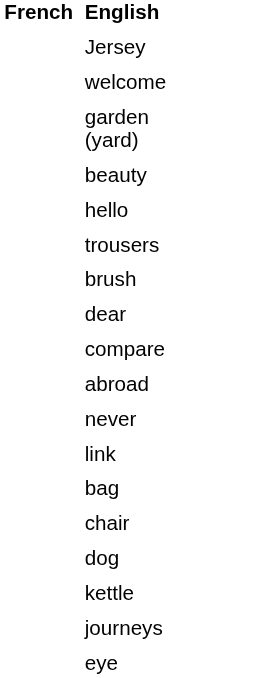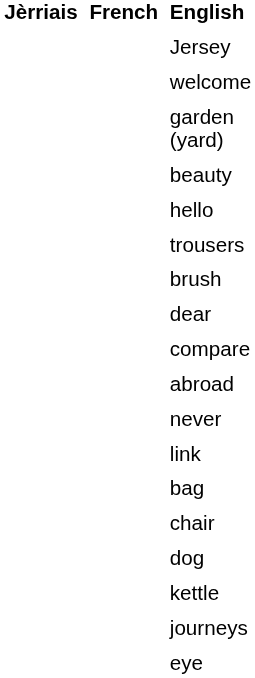+ column: Jèrriais
